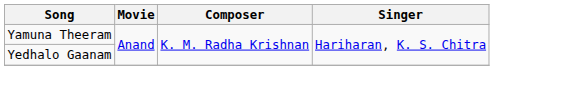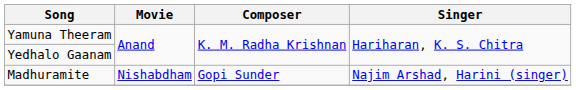+ row: Madhuramite | Nishabdham | Gopi Sunder | Najim Arshad, Harini (singer)
